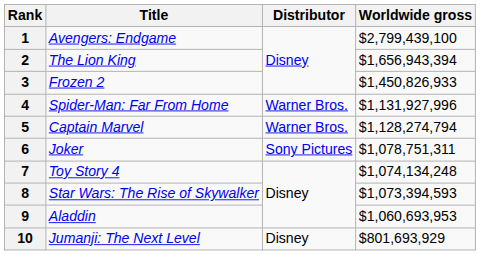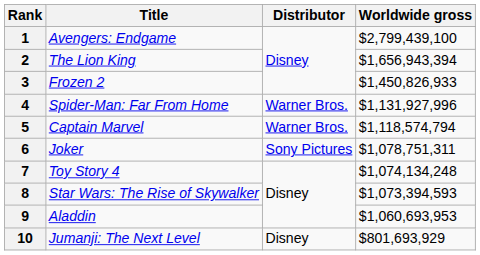5 | Worldwide gross: $1,128,274,794 -> $1,118,574,794
